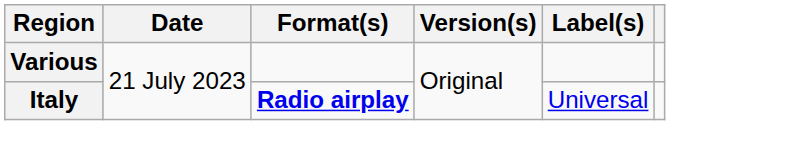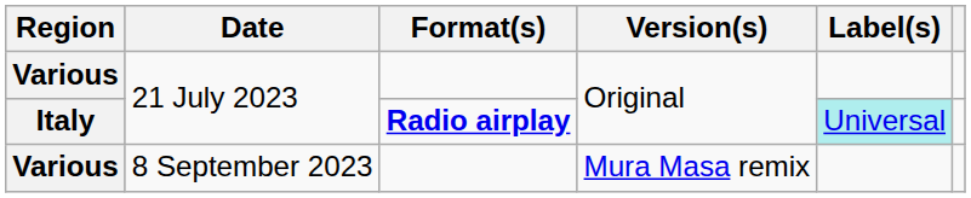Italy | Label(s): no background -> paleturquoise background
+ row: Various | 8 September 2023 | Mura Masa remix
